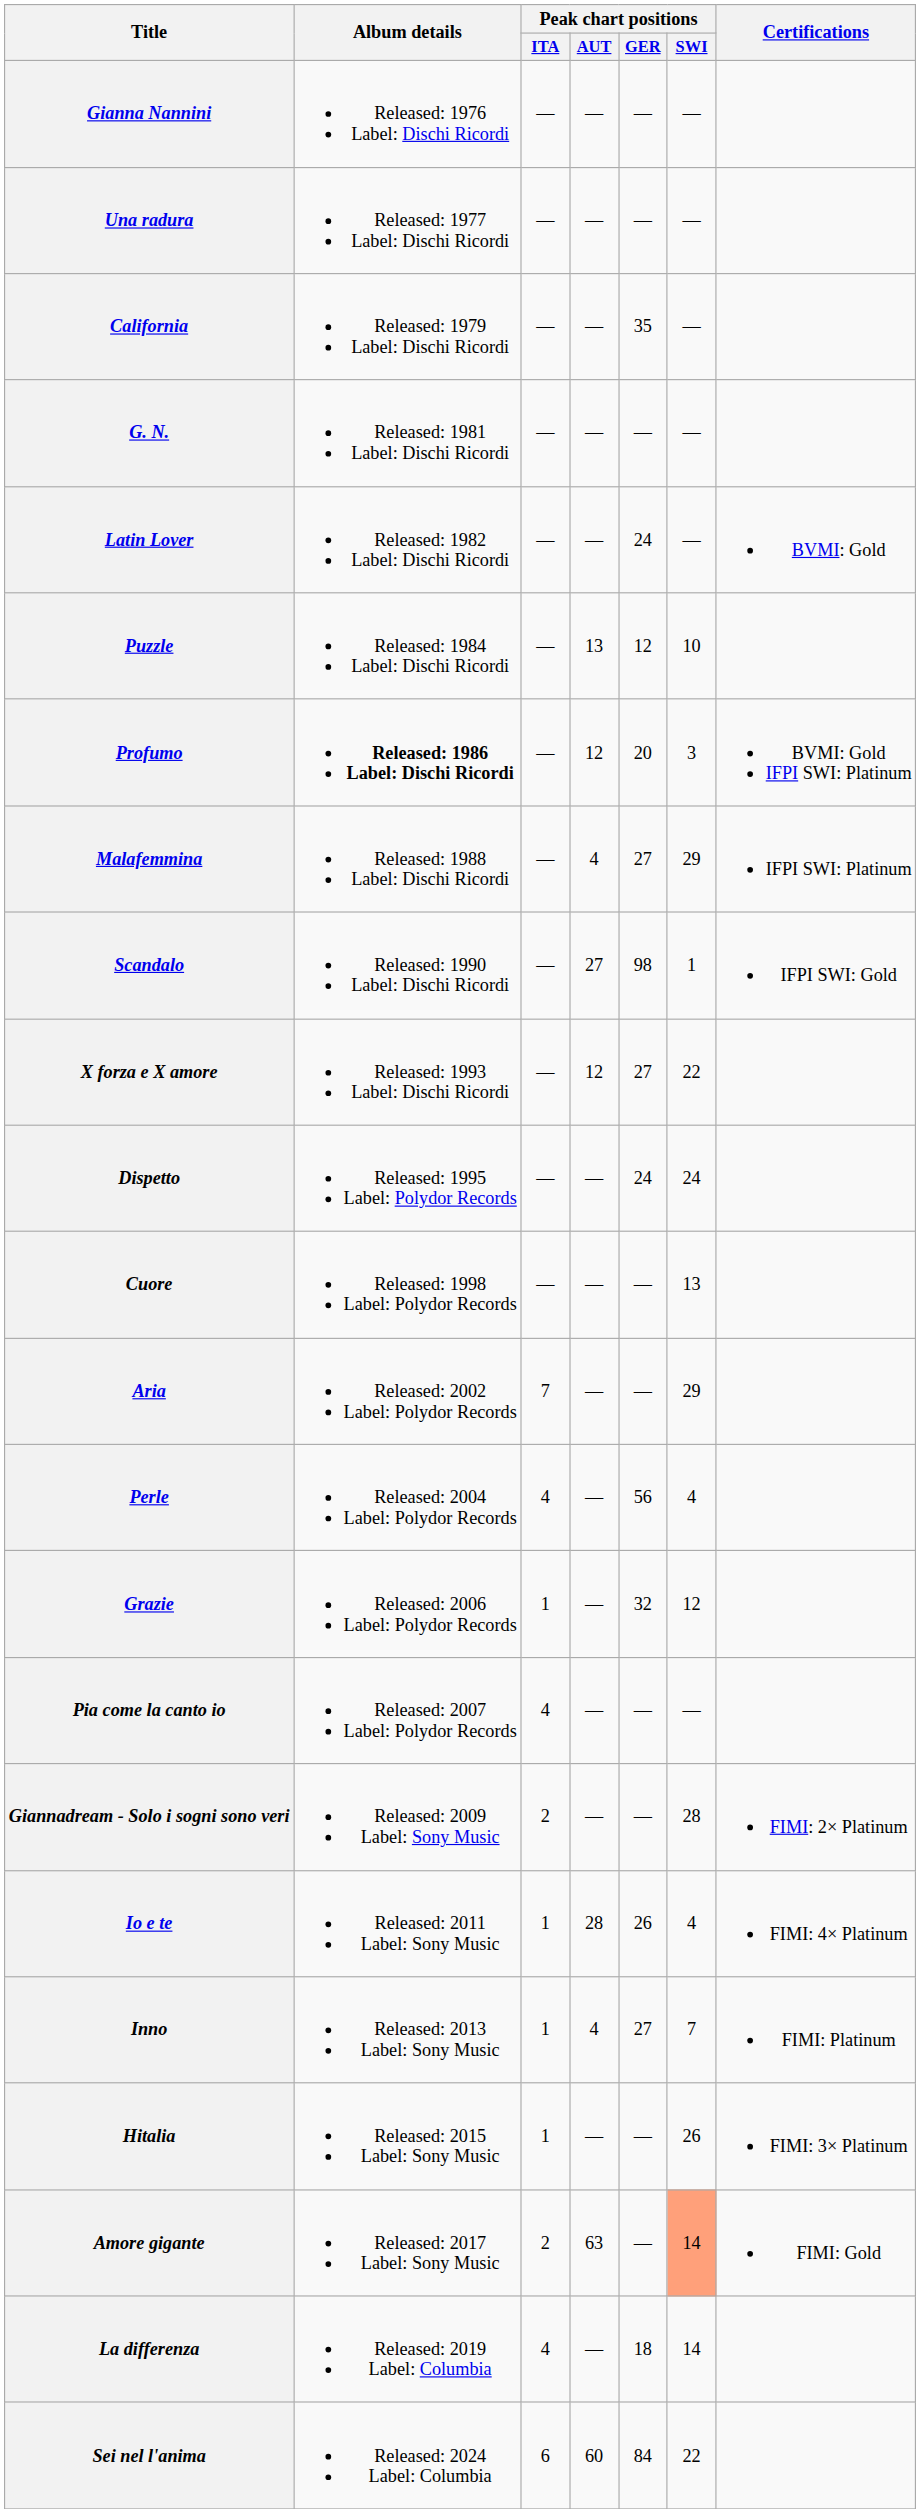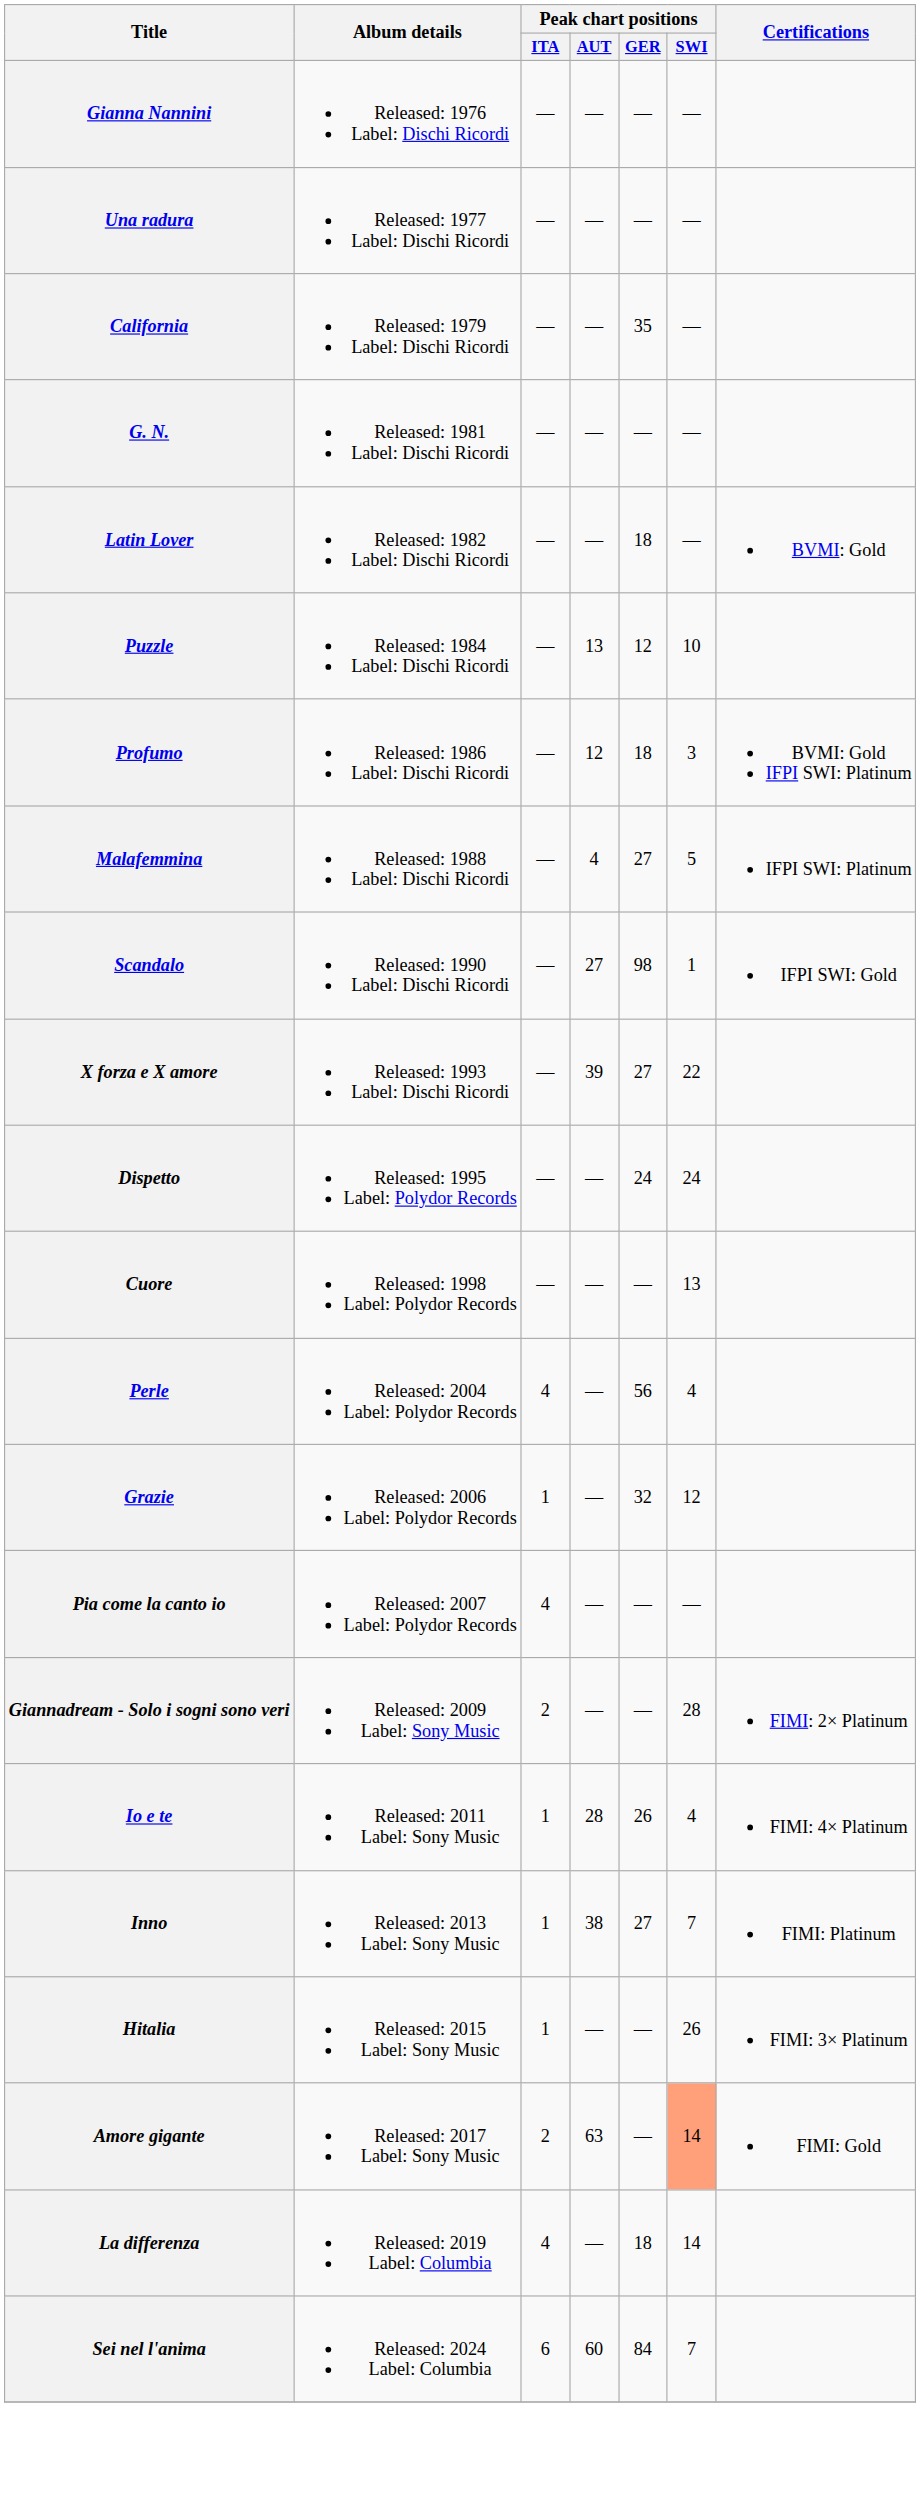Latin Lover | Peak chart positions / GER: 24 -> 18
Profumo | Album details: bold -> normal
Profumo | Peak chart positions / GER: 20 -> 18
Malafemmina | Peak chart positions / SWI: 29 -> 5
X forza e X amore | Peak chart positions / AUT: 12 -> 39
- row: Aria | Released: 2002 Label: Polydor Records | 7 | — | — | 29
Inno | Peak chart positions / AUT: 4 -> 38
Sei nel l'anima | Peak chart positions / SWI: 22 -> 7
